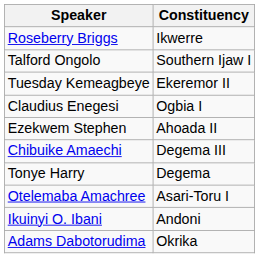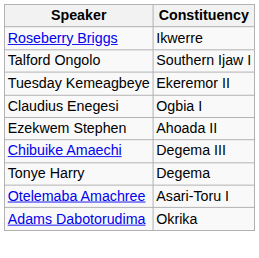- row: Ikuinyi O. Ibani | Andoni
